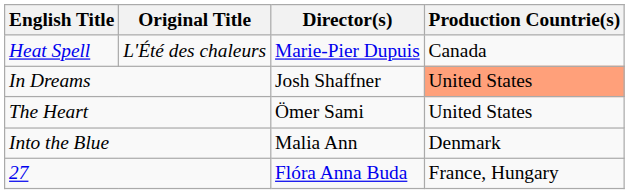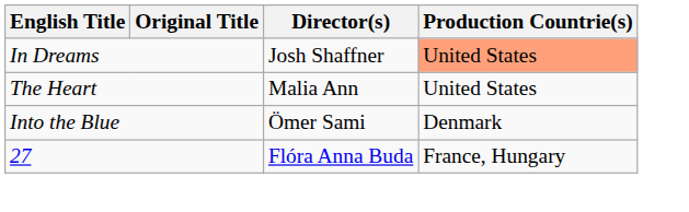- row: Heat Spell | L'Été des chaleurs | Marie-Pier Dupuis | Canada
The Heart | Director(s): Ömer Sami -> Malia Ann
Into the Blue | Director(s): Malia Ann -> Ömer Sami
